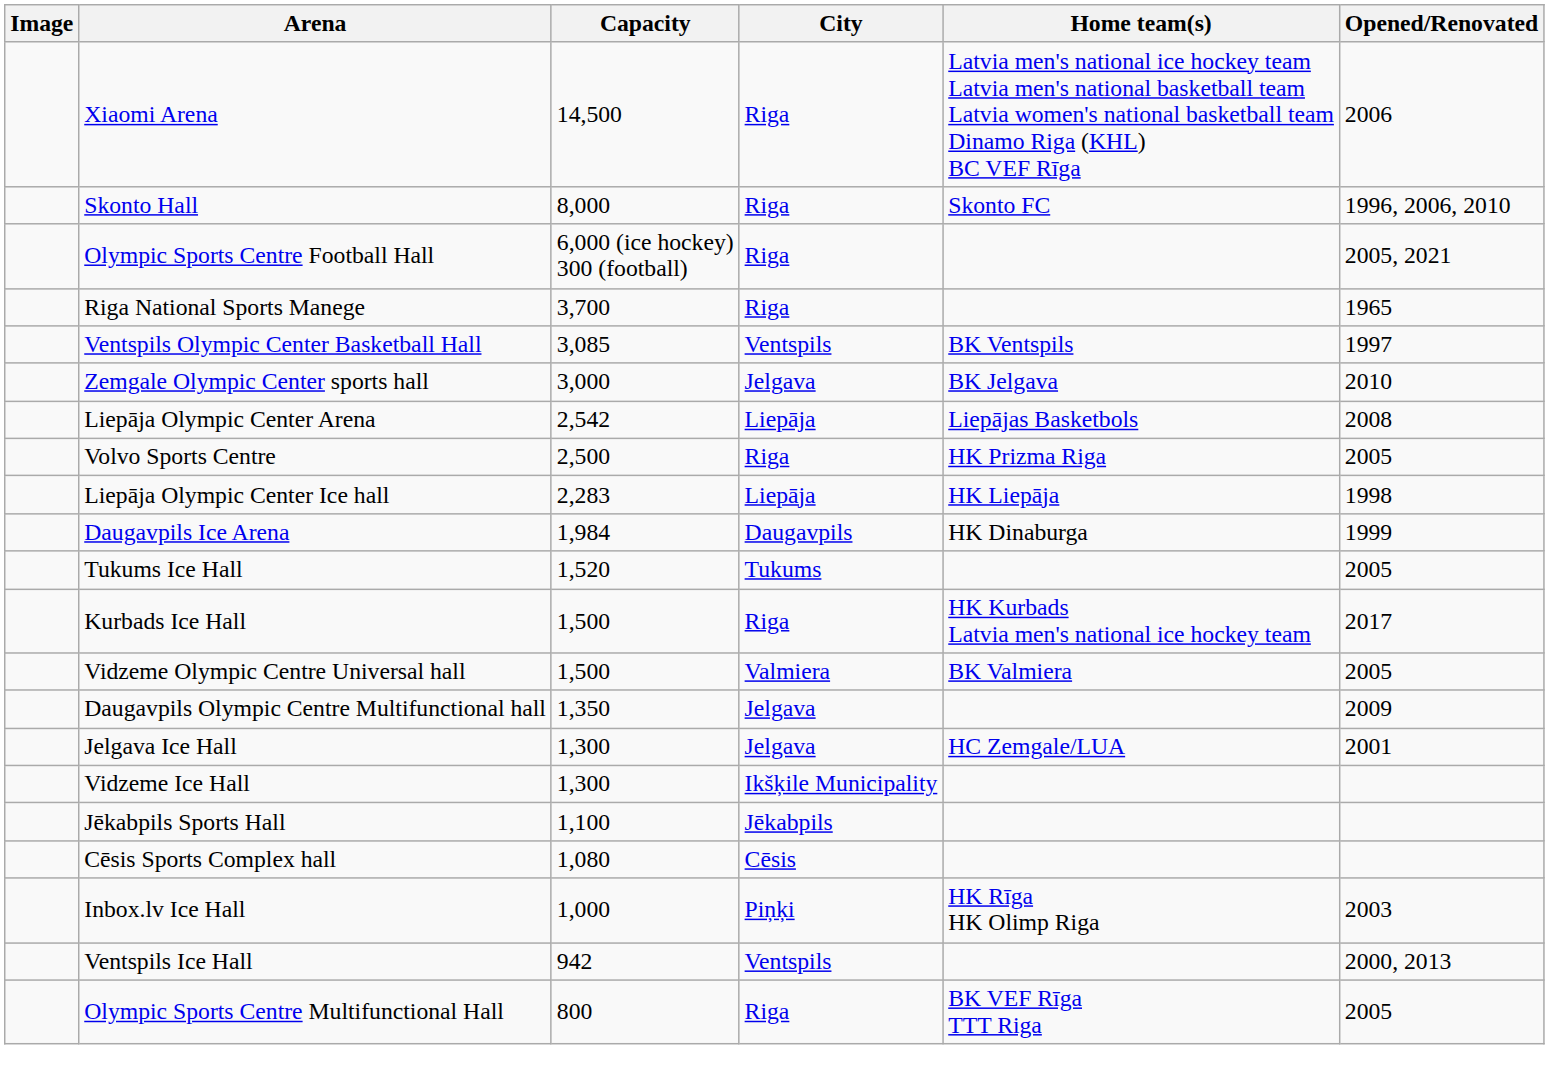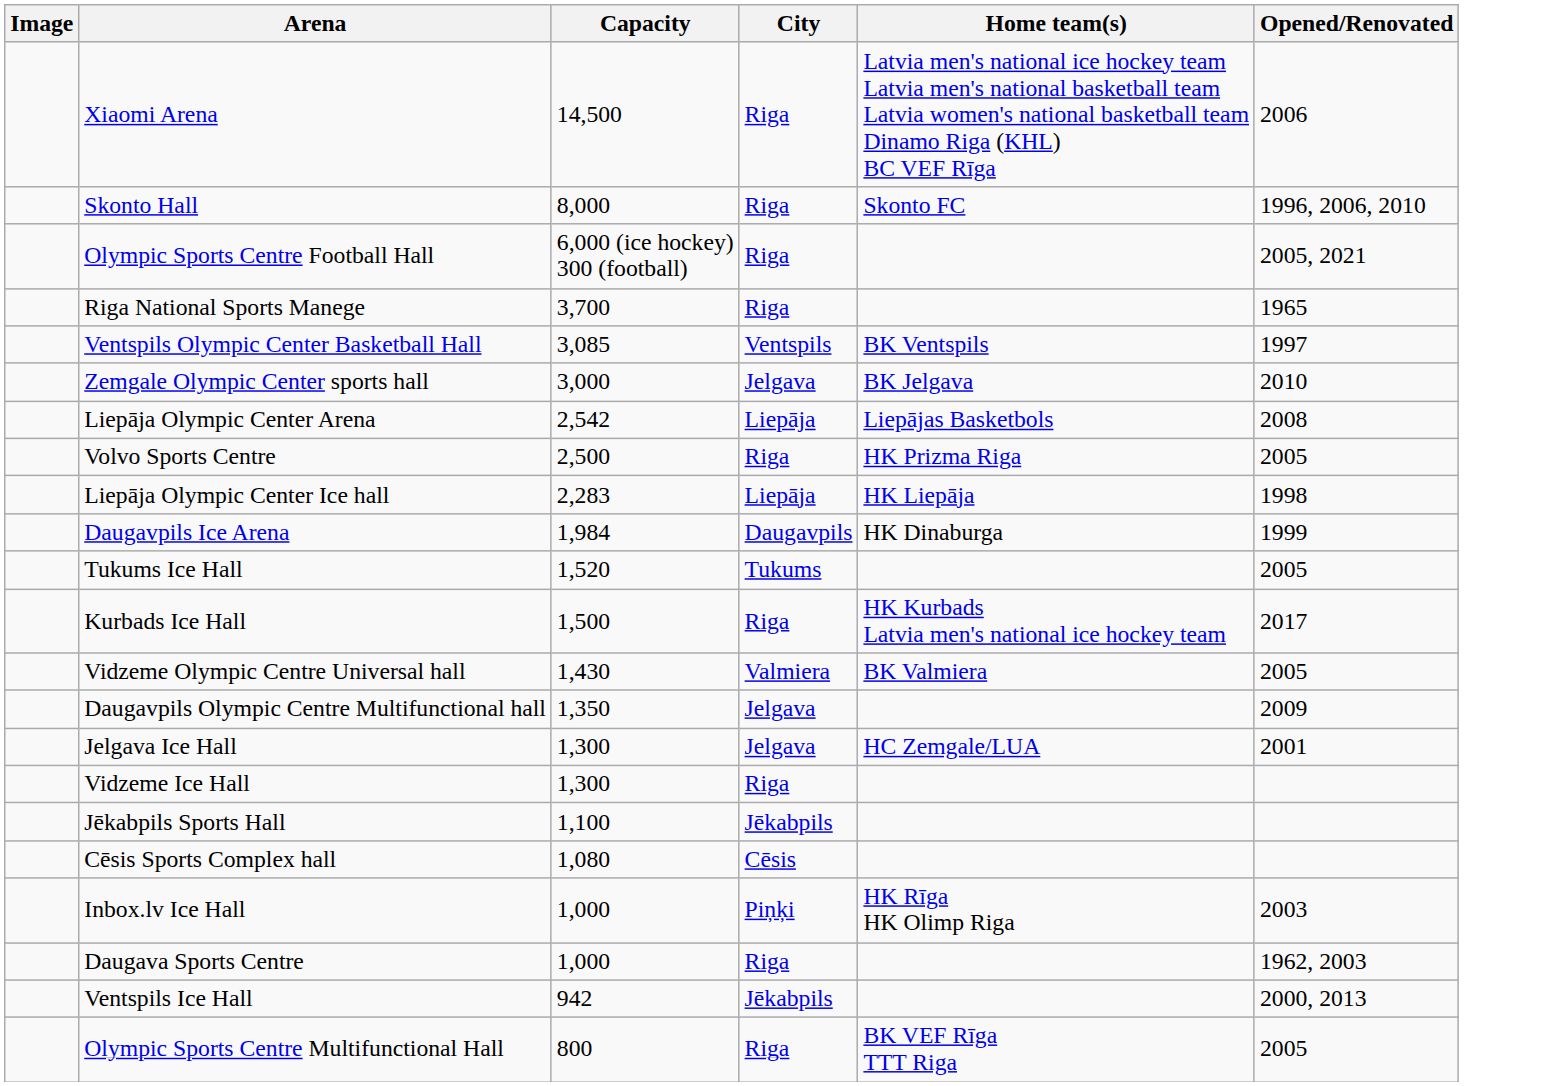Vidzeme Olympic Centre Universal hall | Capacity: 1,500 -> 1,430
Vidzeme Ice Hall | City: Ikšķile Municipality -> Riga
+ row: Daugava Sports Centre | 1,000 | Riga | 1962, 2003
Ventspils Ice Hall | City: Ventspils -> Jēkabpils
